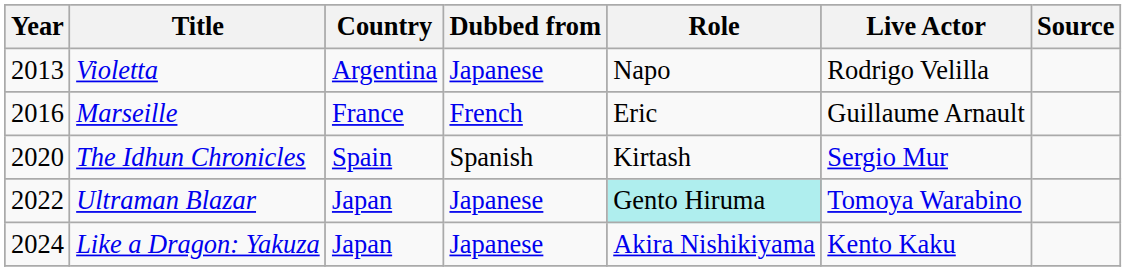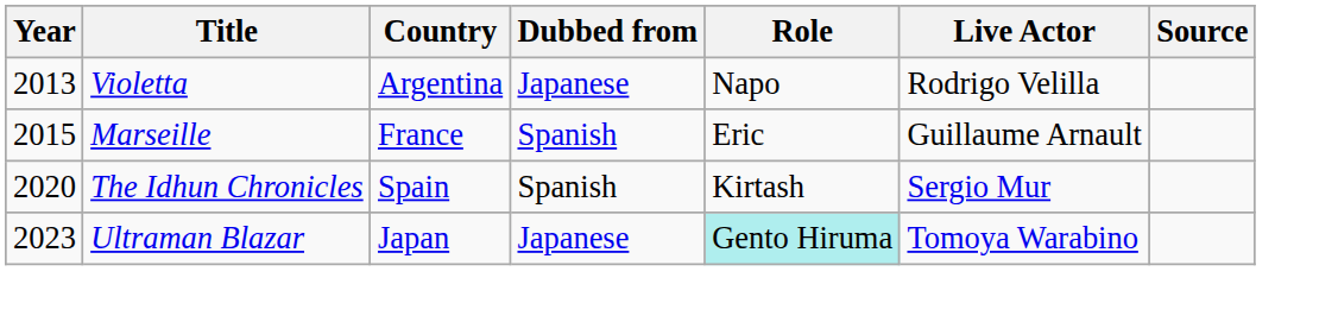Marseille | Year: 2016 -> 2015
Marseille | Dubbed from: French -> Spanish
Ultraman Blazar | Year: 2022 -> 2023
- row: 2024 | Like a Dragon: Yakuza | Japan | Japanese | Akira Nishikiyama | Kento Kaku
